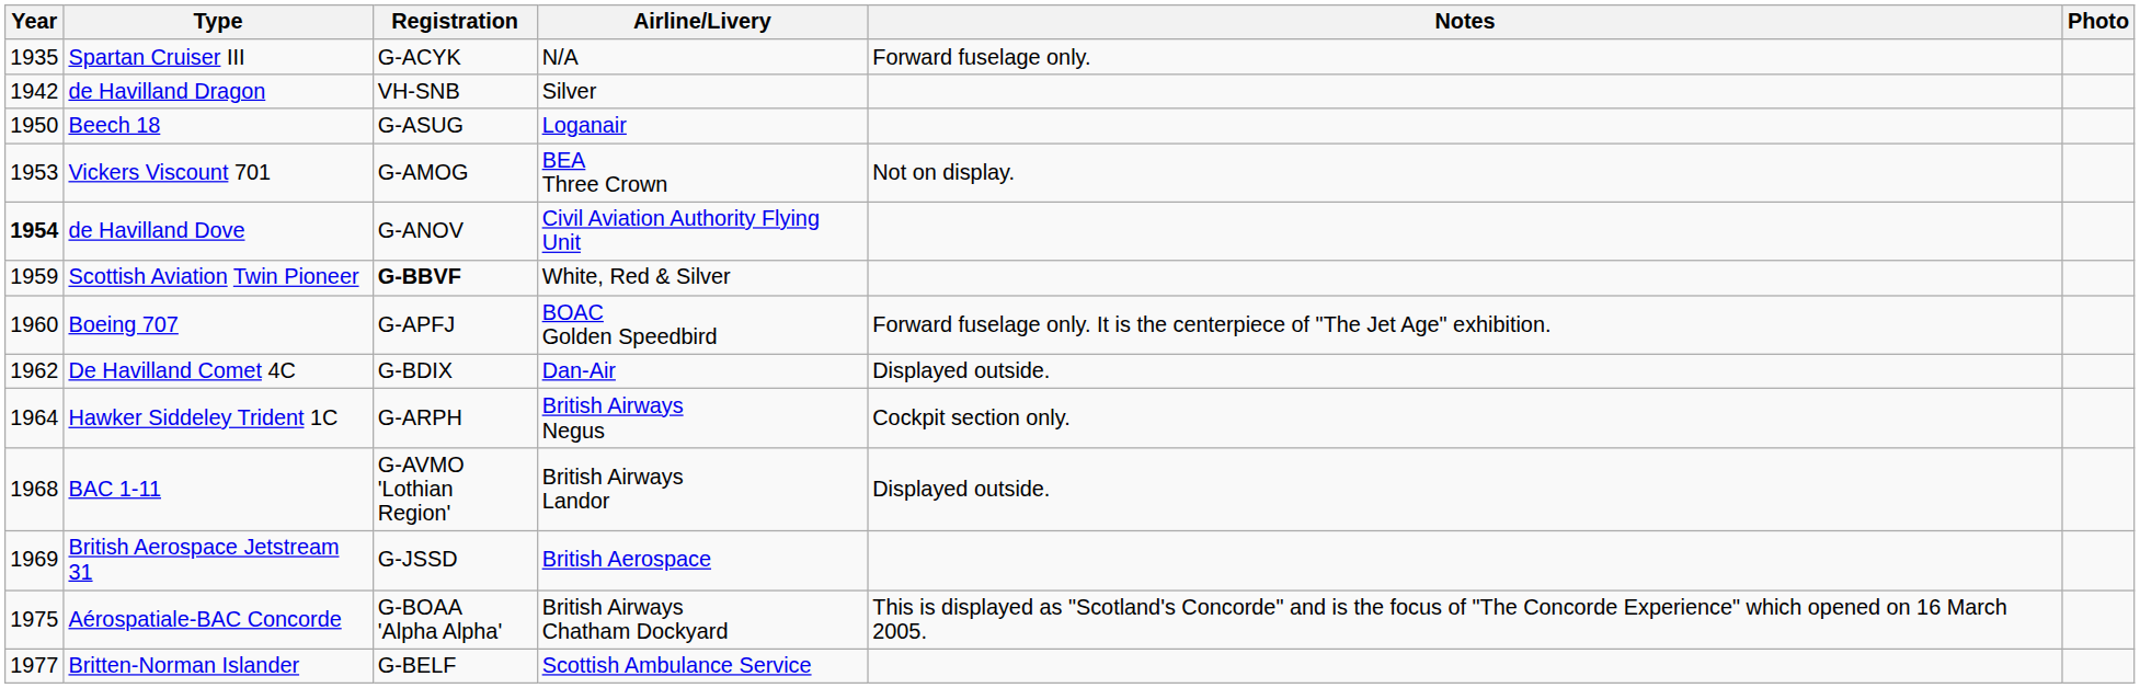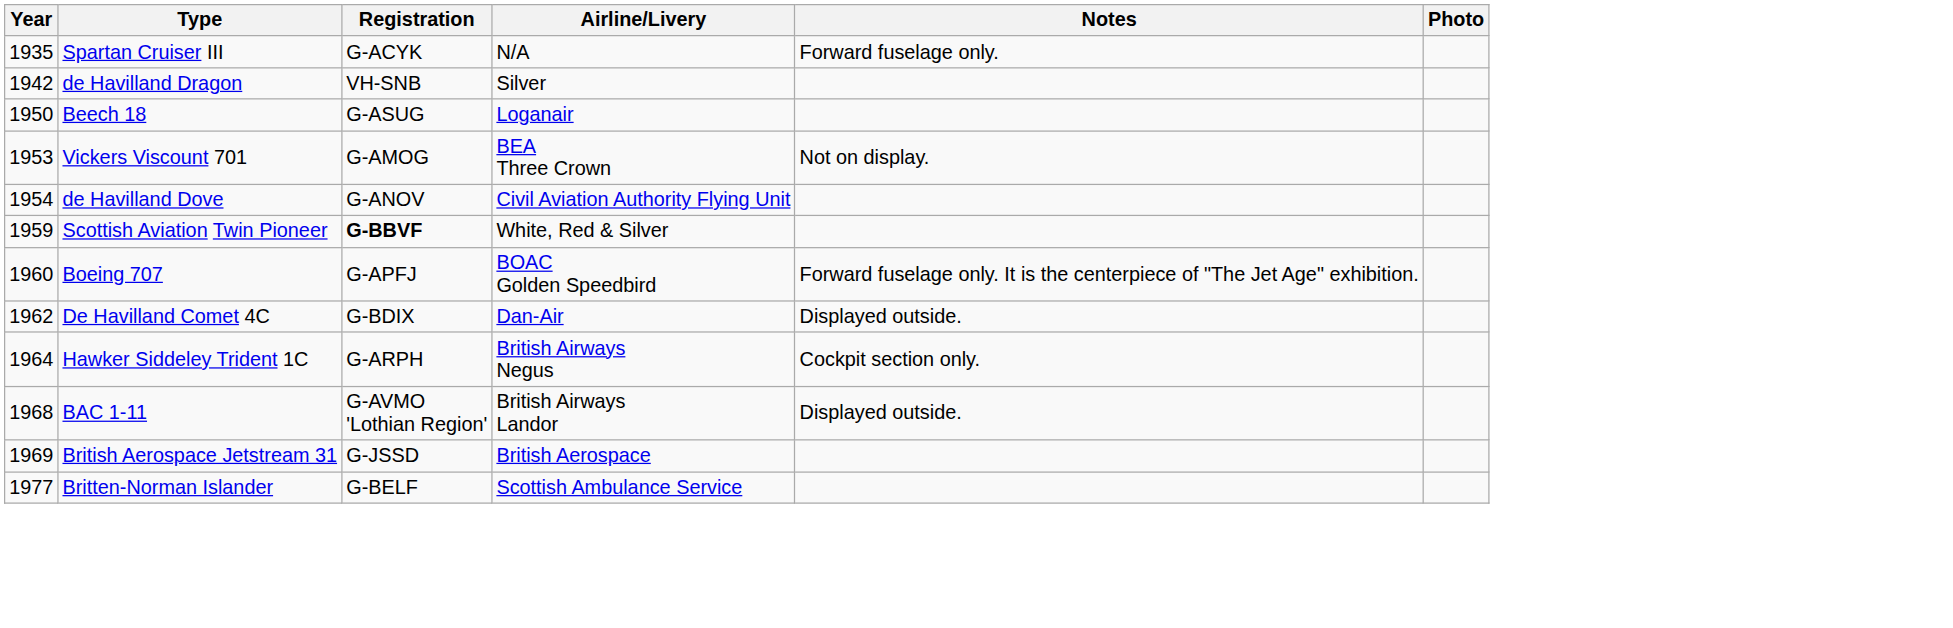de Havilland Dove | Year: bold -> normal
- row: 1975 | Aérospatiale-BAC Concorde | G-BOAA 'Alpha Alpha' | British Airways Chatham Dockyard | This is displayed as "Scotland's Concorde" and is the focus of "The Concorde Experience" which opened on 16 March 2005.
